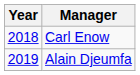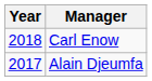Alain Djeumfa | Year: 2019 -> 2017
